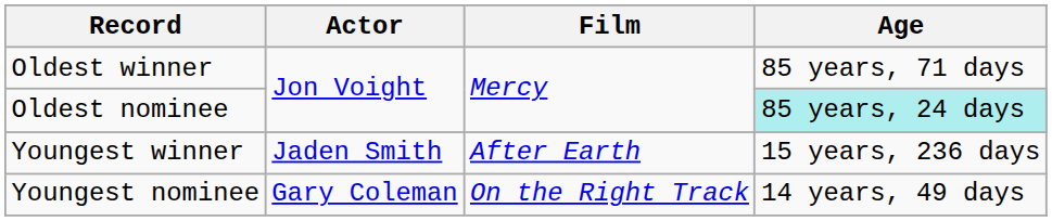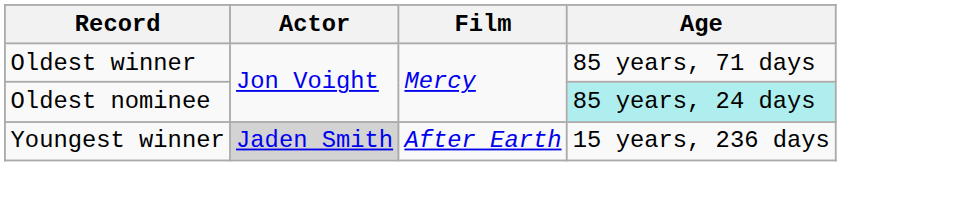Youngest winner | Actor: no background -> lightgrey background
- row: Youngest nominee | Gary Coleman | On the Right Track | 14 years, 49 days
